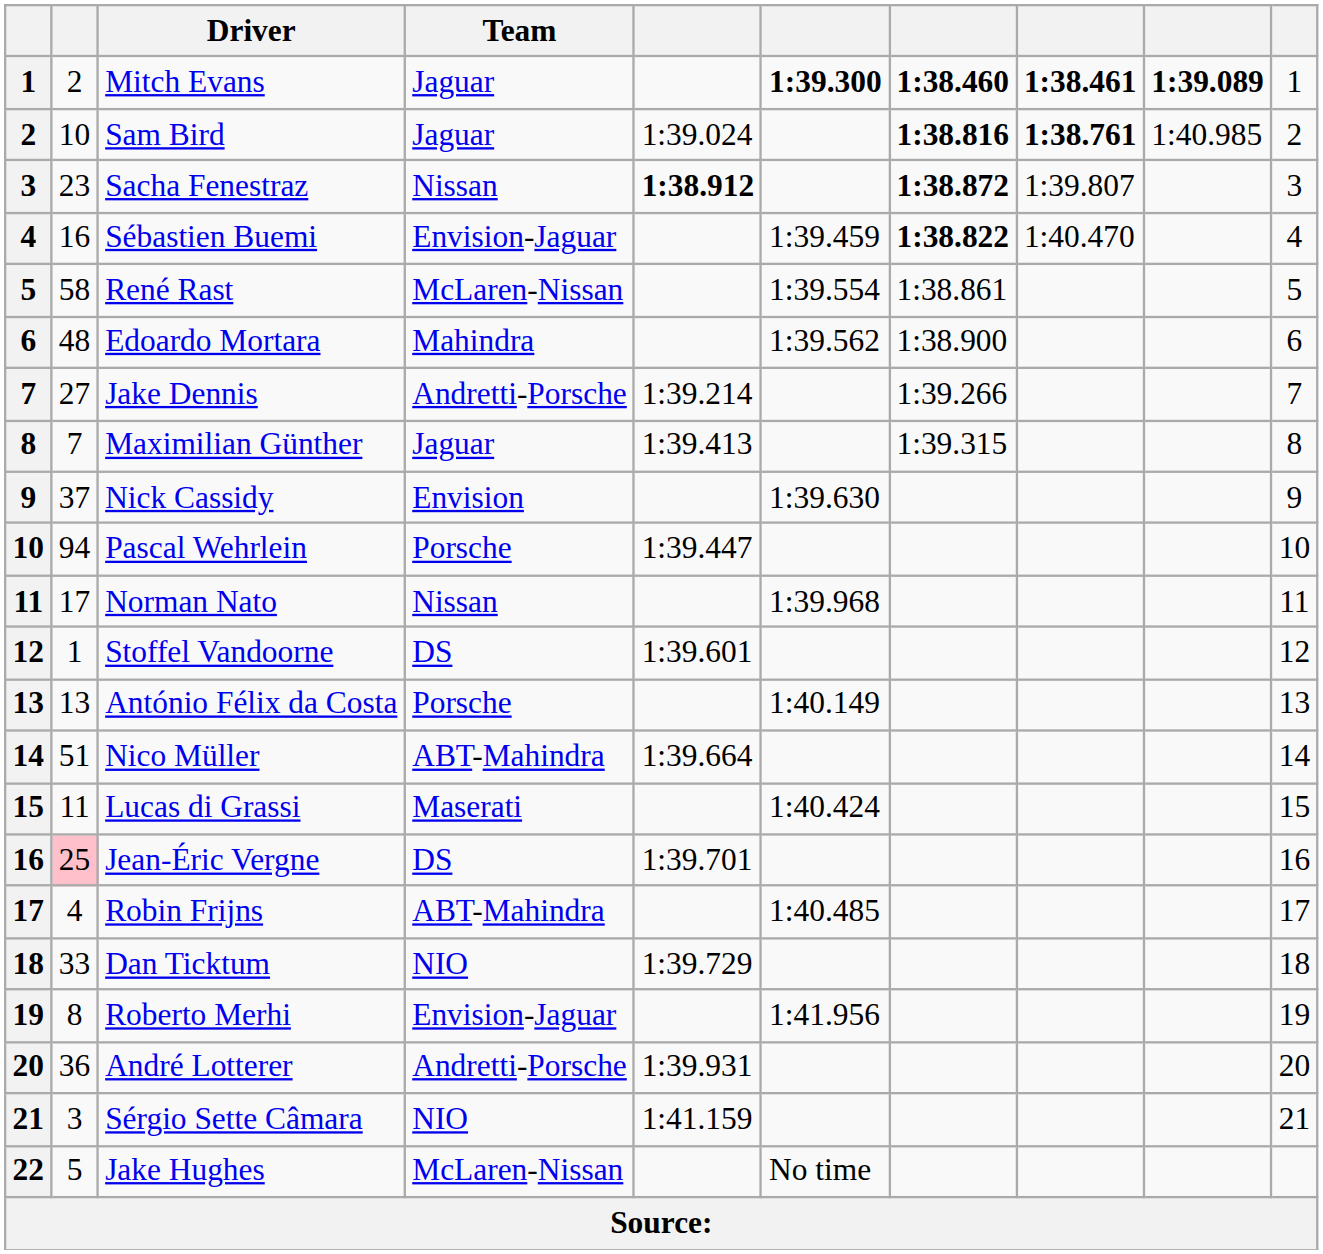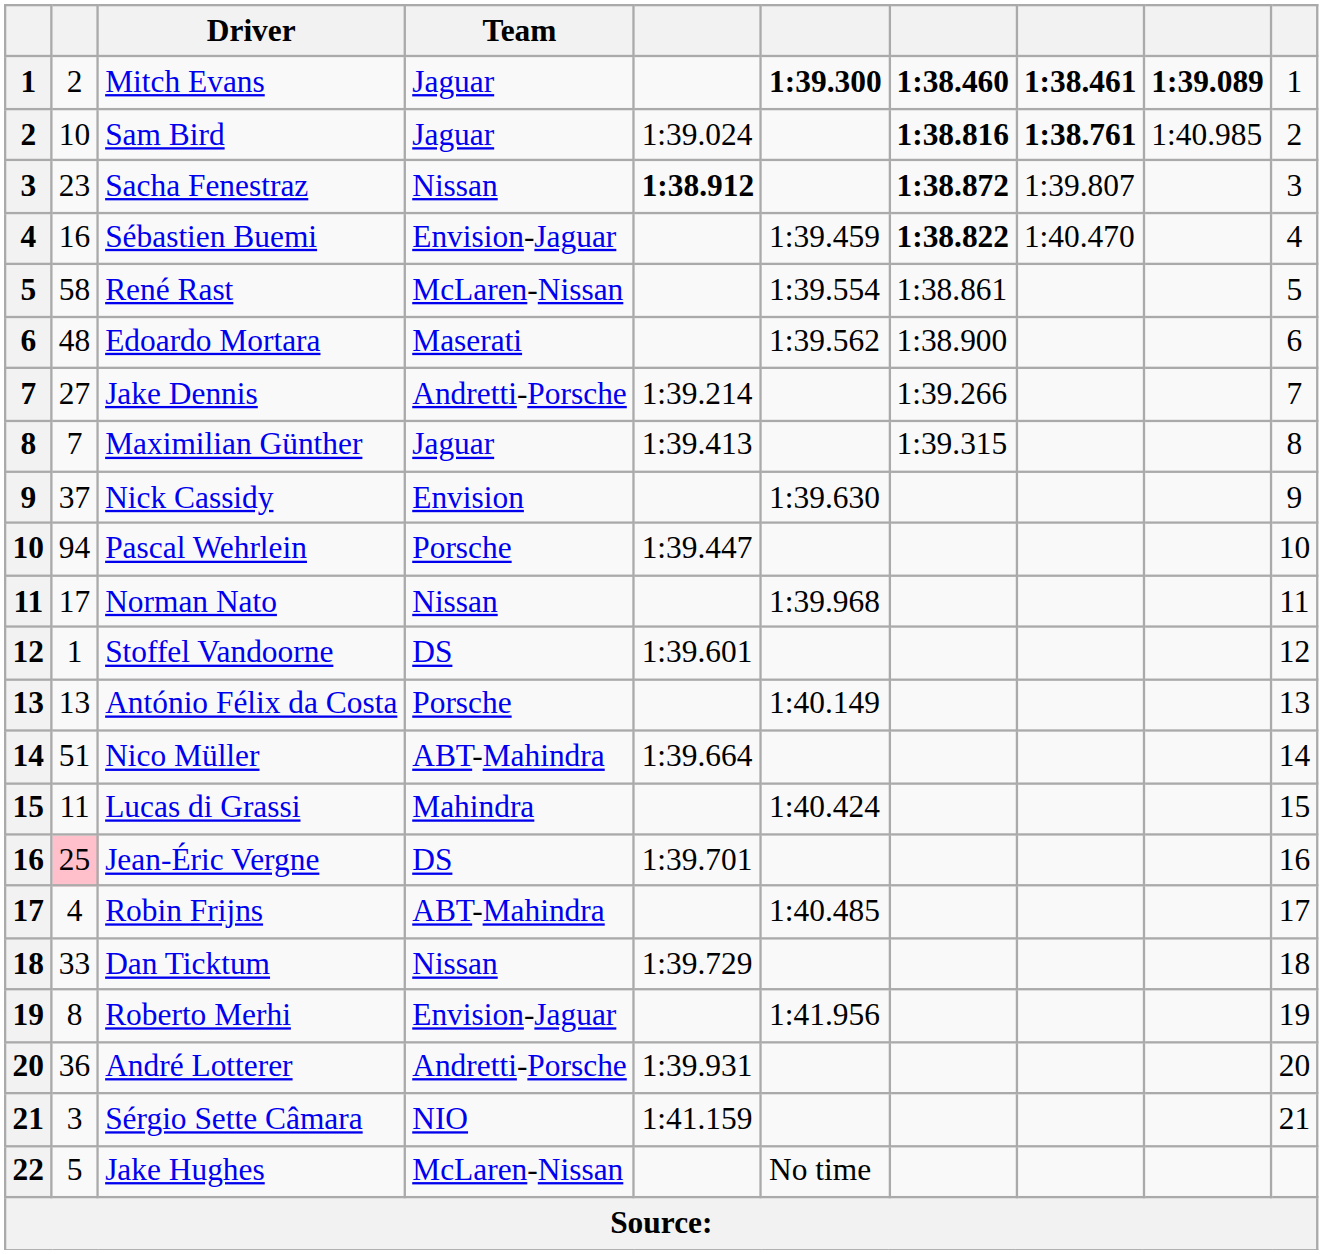Edoardo Mortara | Team: Mahindra -> Maserati
Lucas di Grassi | Team: Maserati -> Mahindra
Dan Ticktum | Team: NIO -> Nissan
